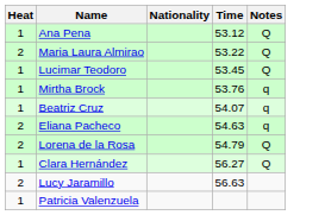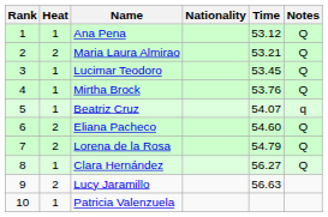+ column: Rank | 1 | 2 | 3 | 4 | 5 | 6 | 7 | 8 | 9 | 10
Maria Laura Almirao | Time: 53.22 -> 53.21
Mirtha Brock | Notes: q -> Q
Eliana Pacheco | Time: 54.63 -> 54.60
Eliana Pacheco | Notes: q -> Q
